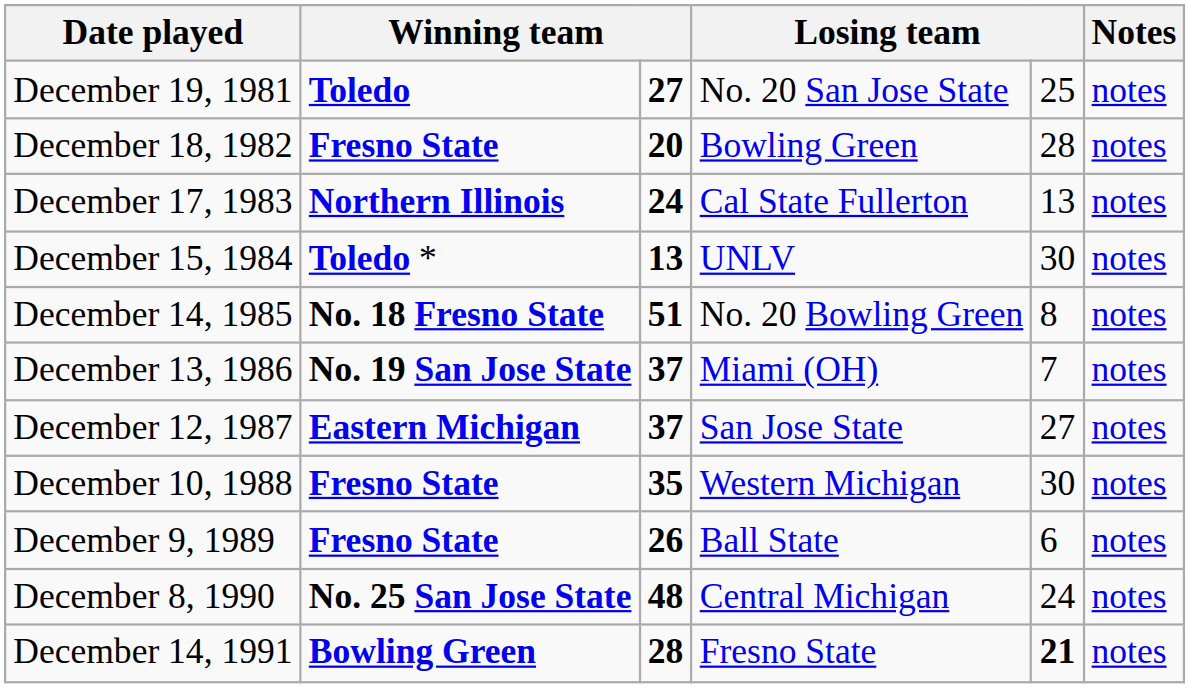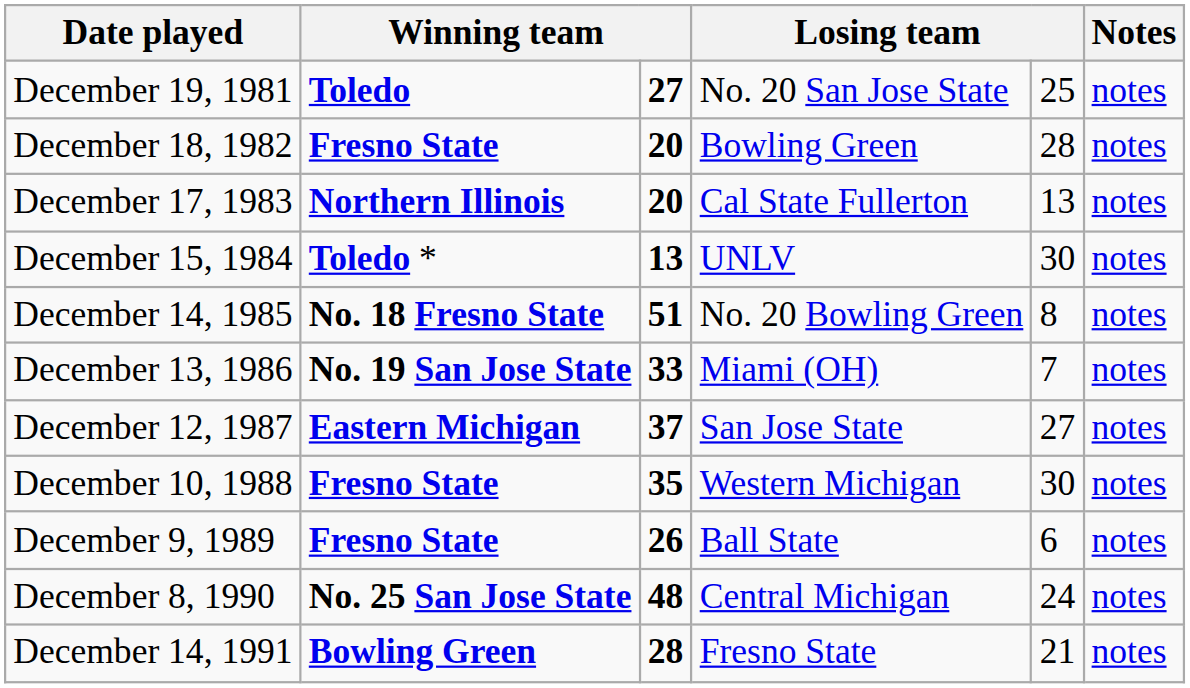December 17, 1983 | column 3: 24 -> 20
December 13, 1986 | column 3: 37 -> 33
December 14, 1991 | column 5: bold -> normal
